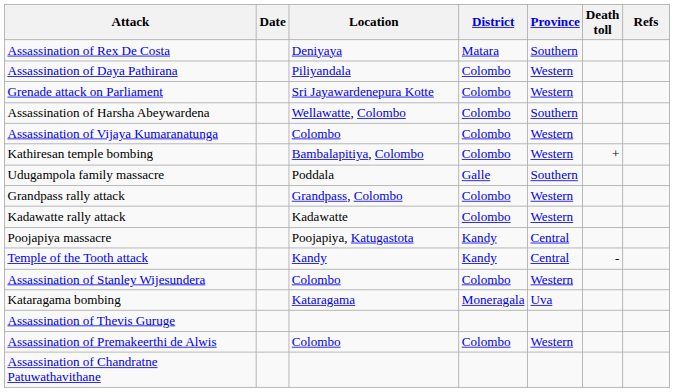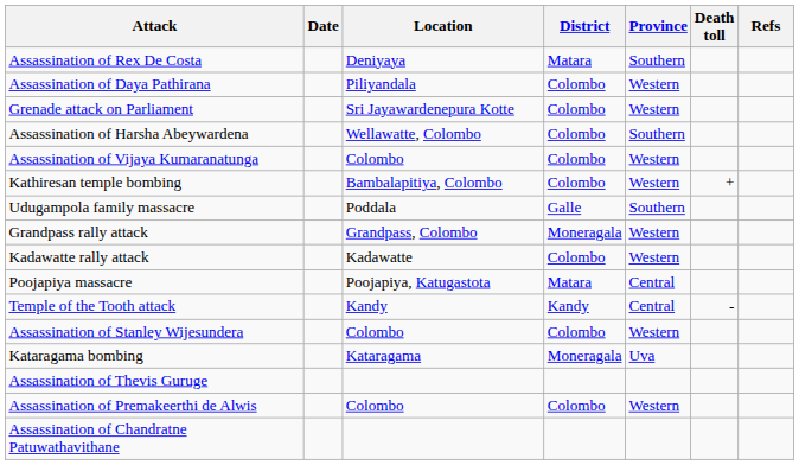Grandpass rally attack | District: Colombo -> Moneragala
Poojapiya massacre | District: Kandy -> Matara
